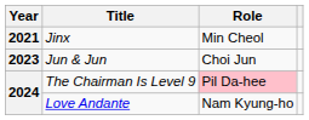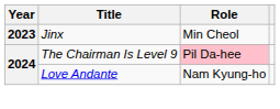Jinx | Year: 2021 -> 2023
- row: 2023 | Jun & Jun | Choi Jun
